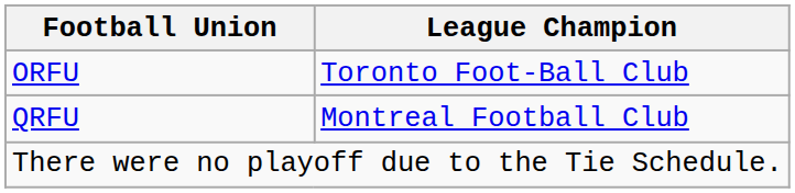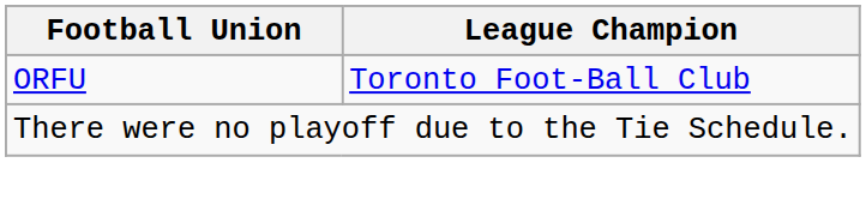- row: QRFU | Montreal Football Club
